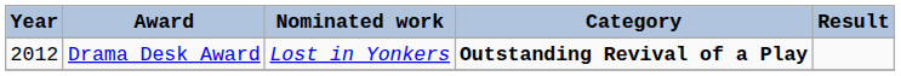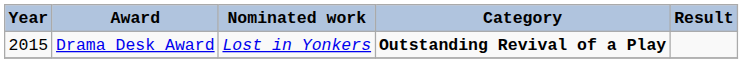Drama Desk Award | Year: 2012 -> 2015
